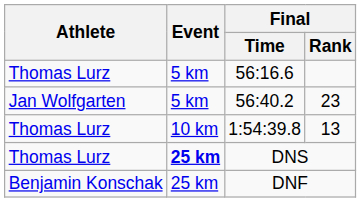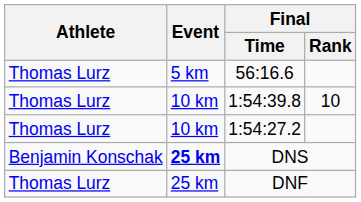- row: Jan Wolfgarten | 5 km | 56:40.2 | 23
1:54:39.8 | Final / Rank: 13 -> 10
+ row: Thomas Lurz | 10 km | 1:54:27.2
DNS | Athlete: Thomas Lurz -> Benjamin Konschak
DNF | Athlete: Benjamin Konschak -> Thomas Lurz
